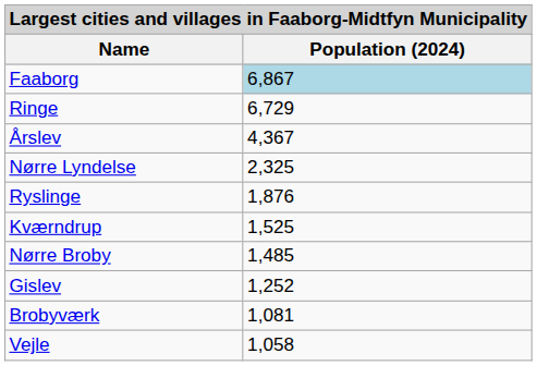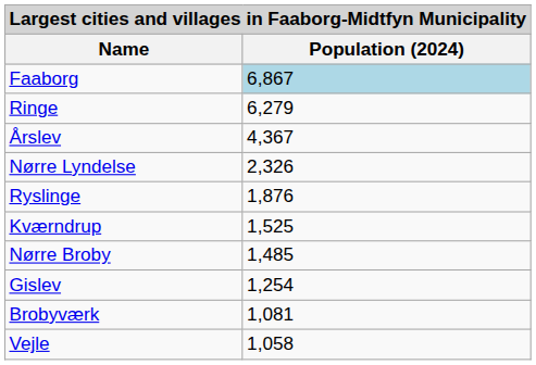Ringe | Population (2024): 6,729 -> 6,279
Nørre Lyndelse | Population (2024): 2,325 -> 2,326
Gislev | Population (2024): 1,252 -> 1,254
